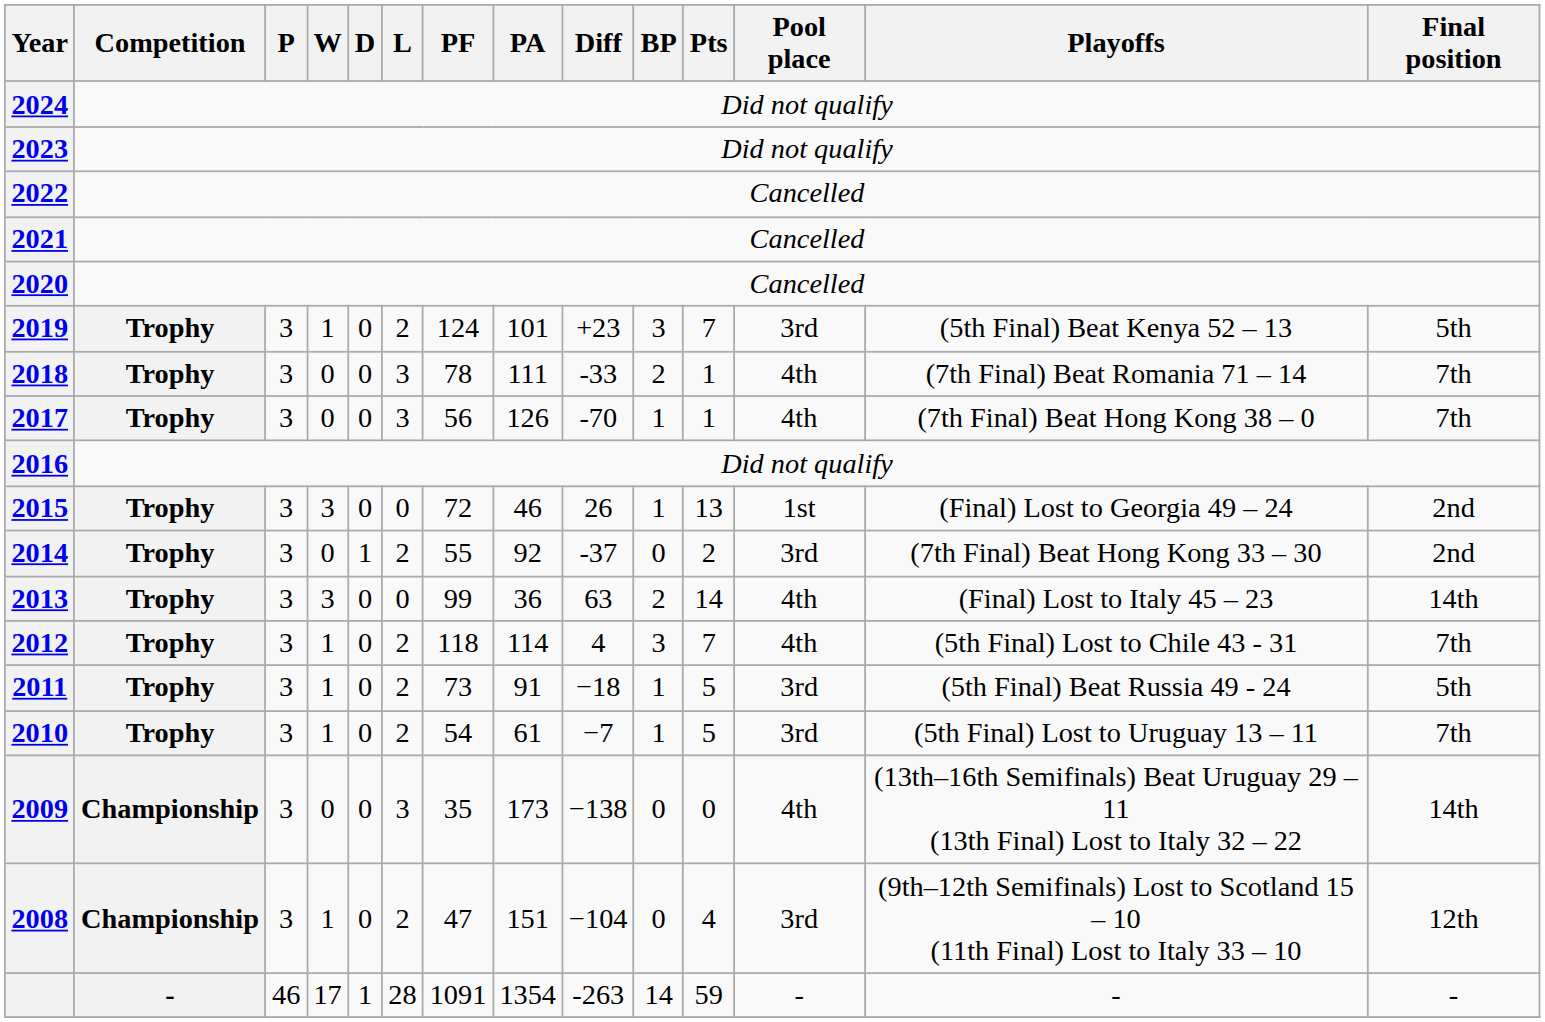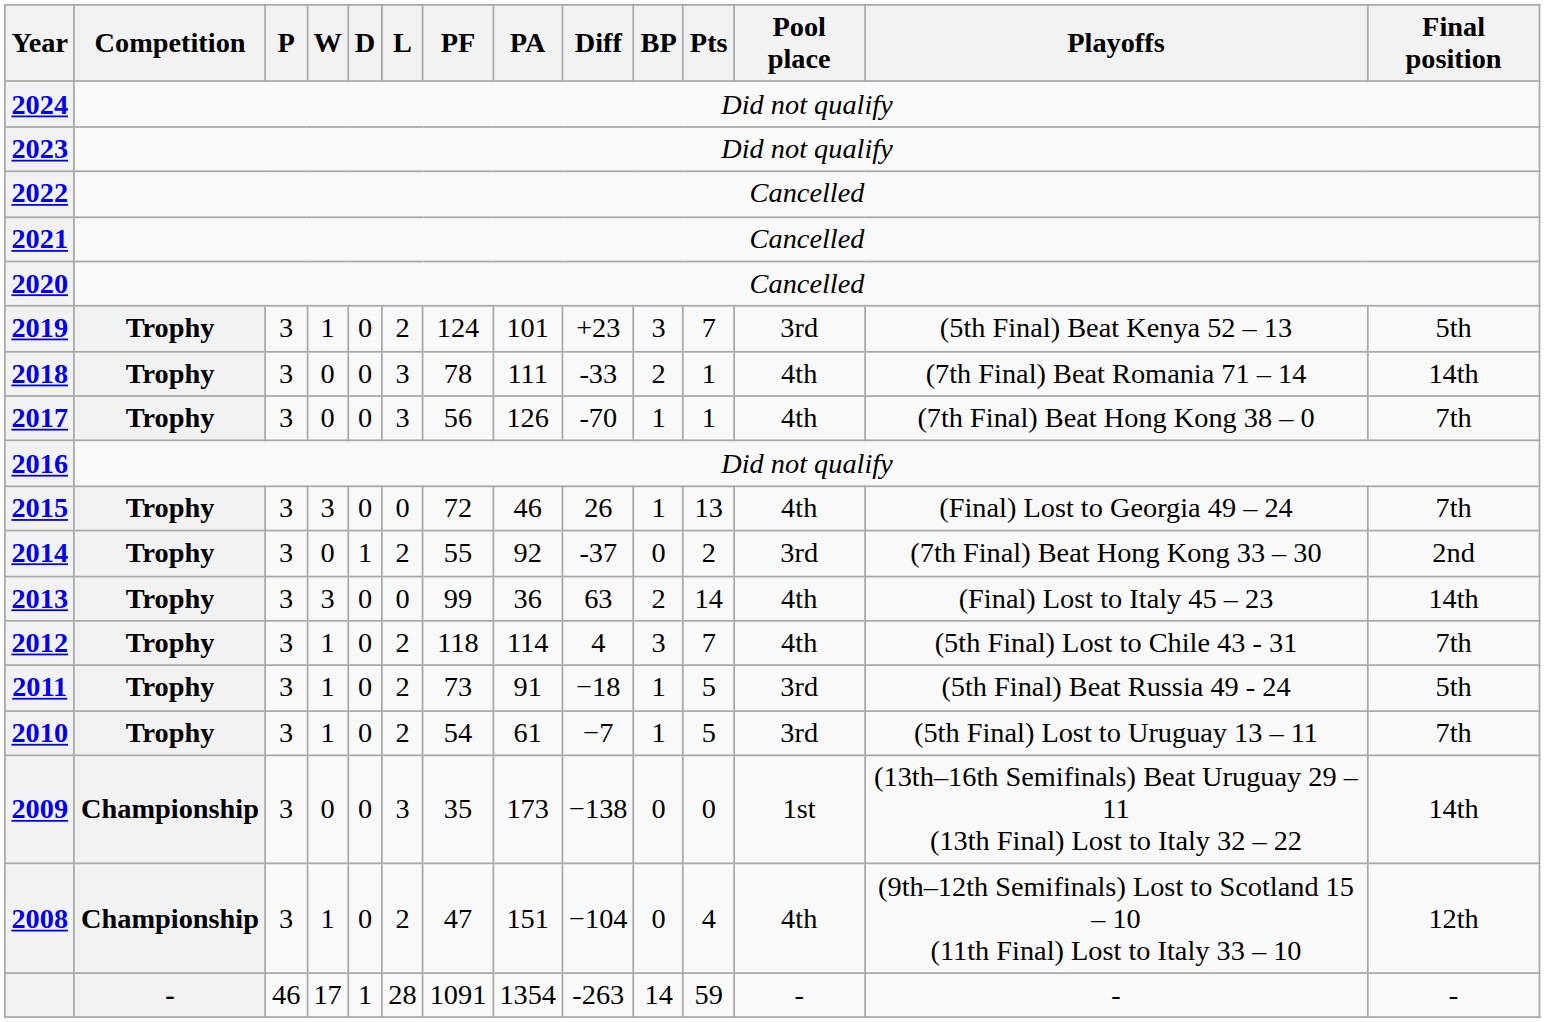2018 | Final position: 7th -> 14th
2015 | Pool place: 1st -> 4th
2015 | Final position: 2nd -> 7th
2009 | Pool place: 4th -> 1st
2008 | Pool place: 3rd -> 4th
